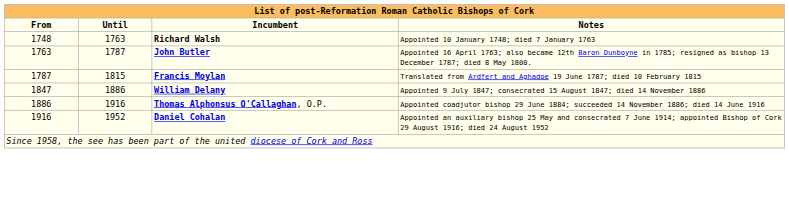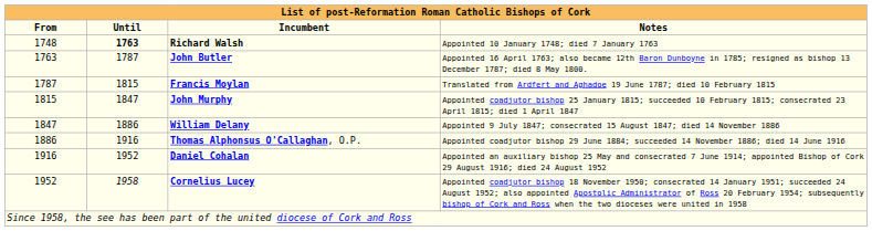Richard Walsh | Until: normal -> bold
+ row: 1815 | 1847 | John Murphy | Appointed coadjutor bishop 25 January 1815; succeeded 10 February 1815; consecrated 23 April 1815; died 1 April 1847
+ row: 1952 | 1958 | Cornelius Lucey | Appointed coadjutor bishop 18 November 1950; consecrated 14 January 1951; succeeded 24 August 1952; also appointed Apostolic Administrator of Ross 20 February 1954; subsequently bishop of Cork and Ross when the two dioceses were united in 1958
